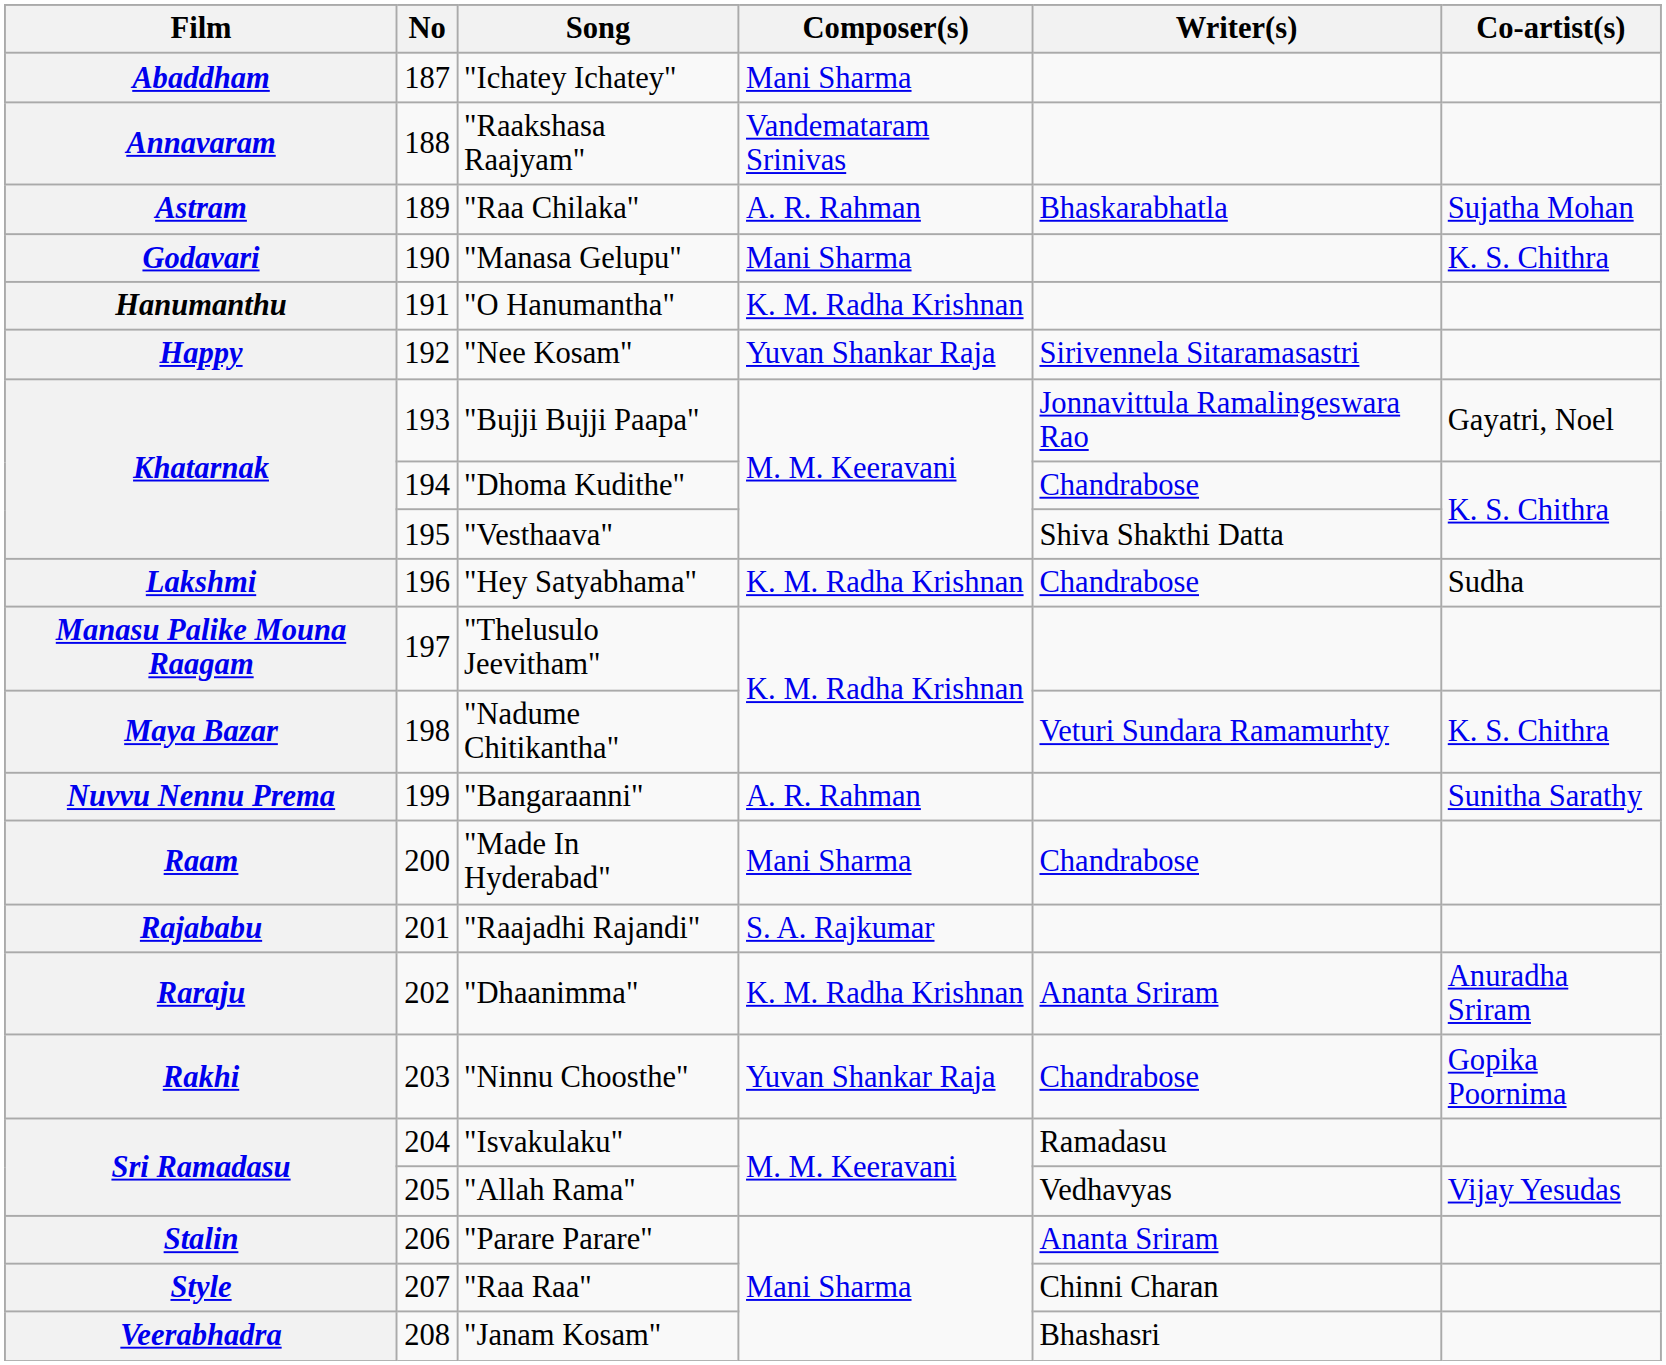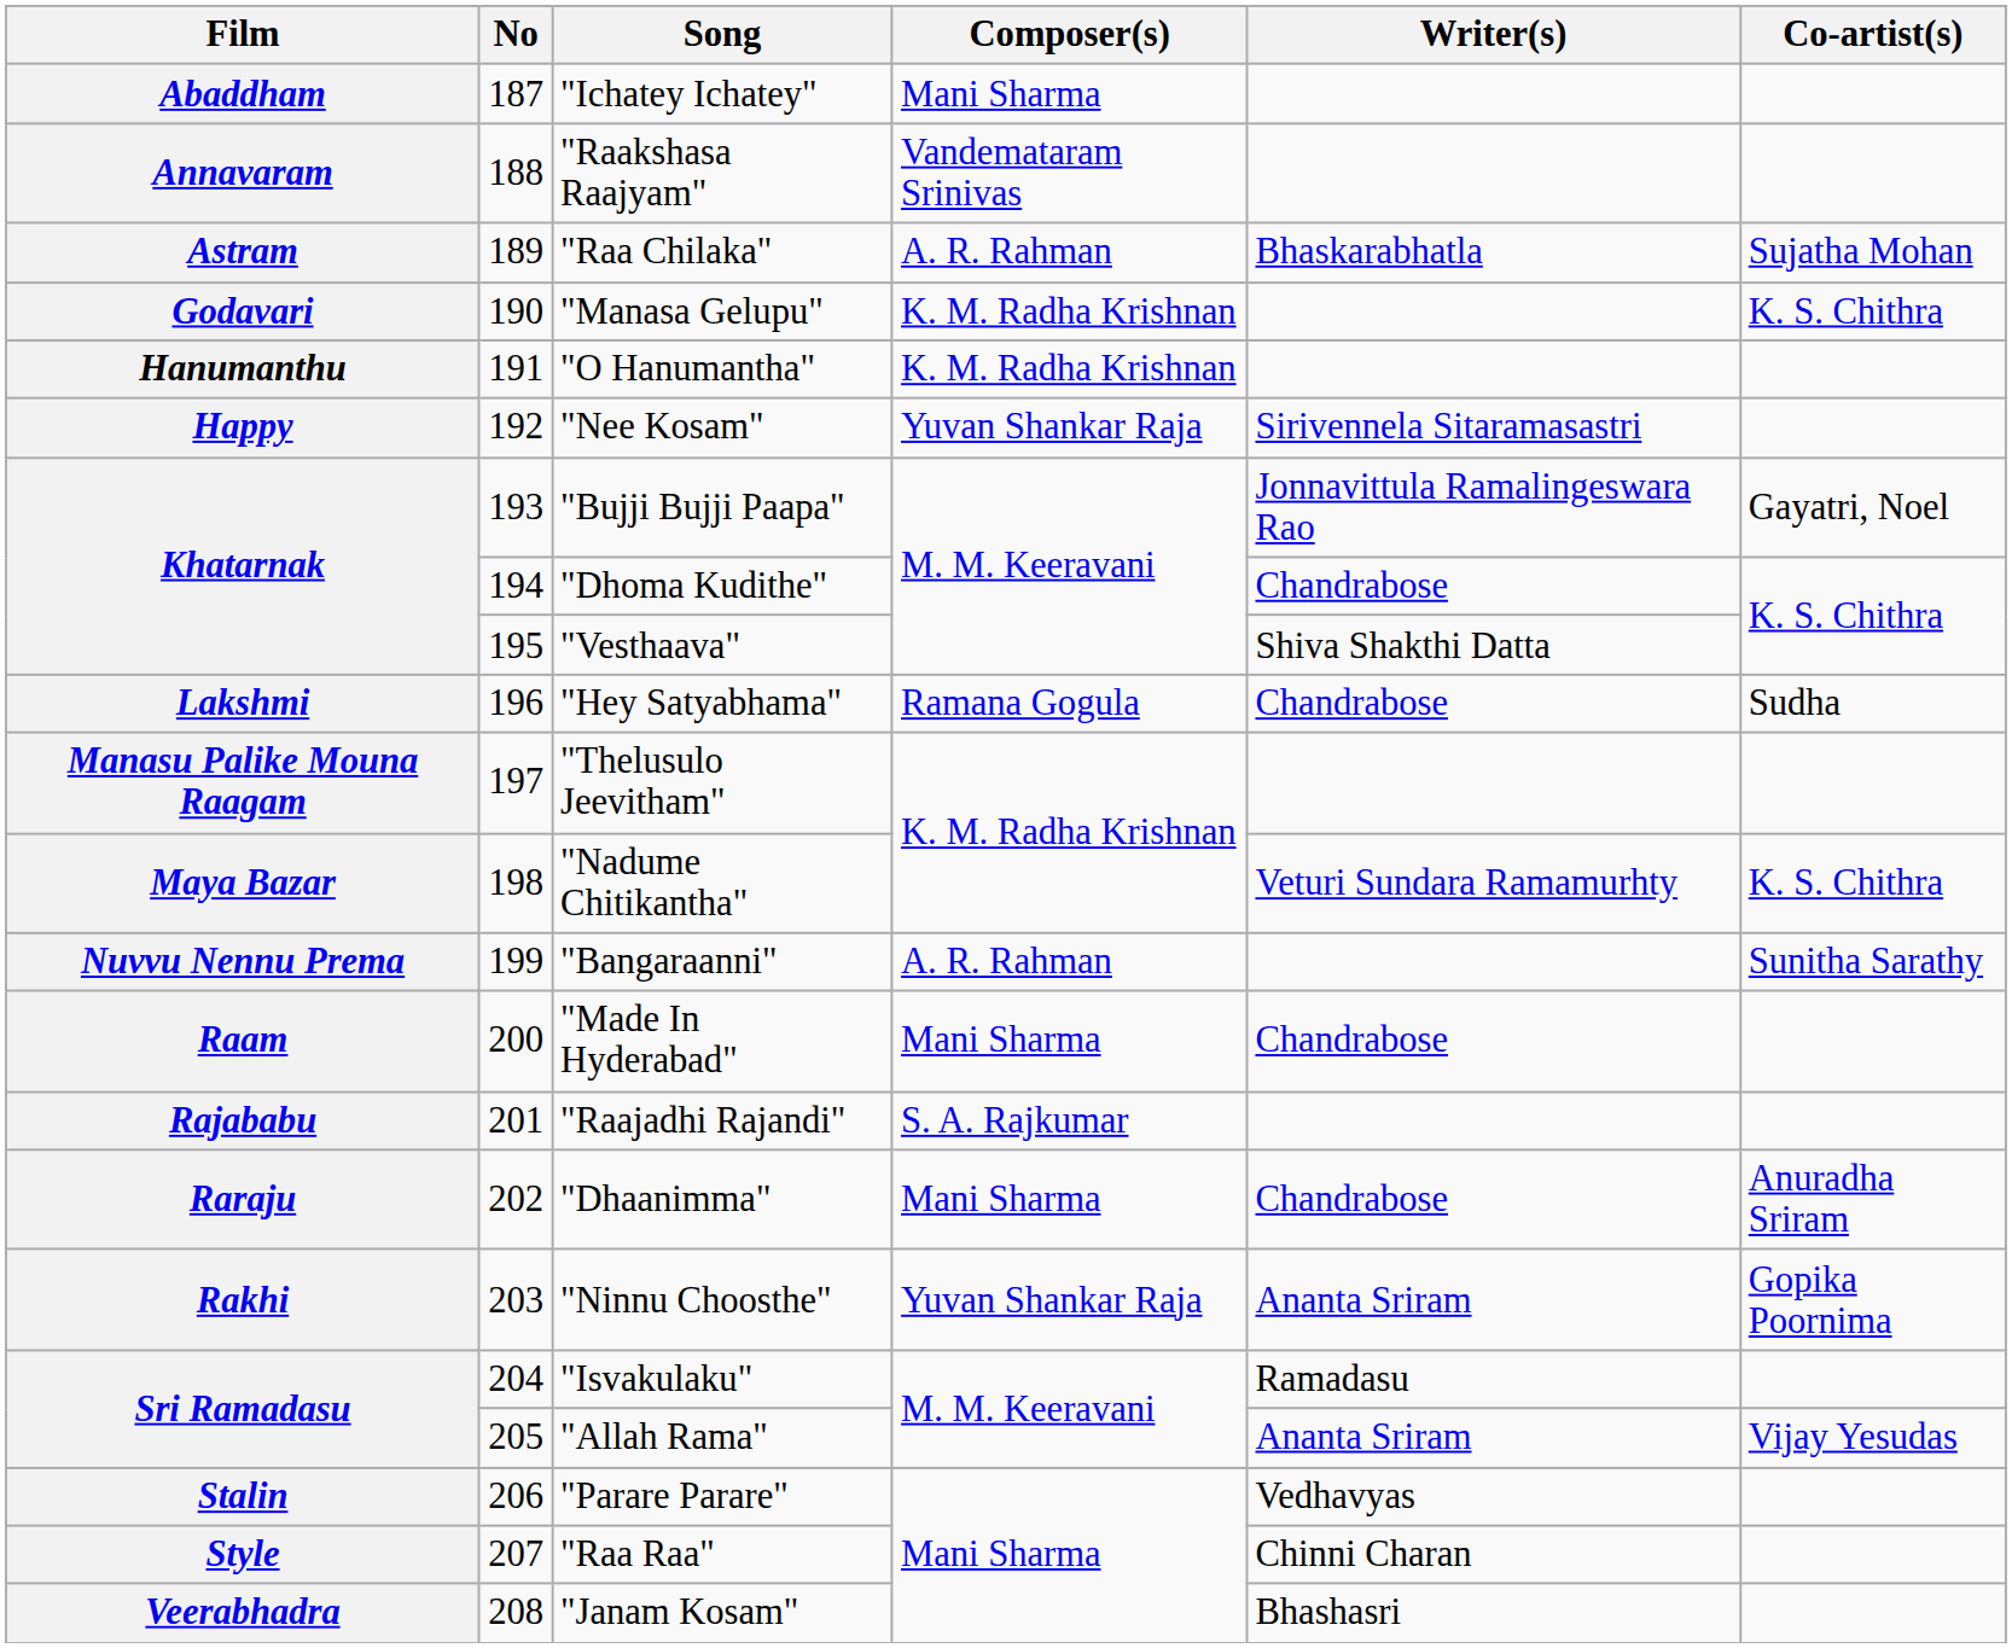"Manasa Gelupu" | Composer(s): Mani Sharma -> K. M. Radha Krishnan
"Hey Satyabhama" | Composer(s): K. M. Radha Krishnan -> Ramana Gogula
"Dhaanimma" | Composer(s): K. M. Radha Krishnan -> Mani Sharma
"Dhaanimma" | Writer(s): Ananta Sriram -> Chandrabose
"Ninnu Choosthe" | Writer(s): Chandrabose -> Ananta Sriram
"Allah Rama" | Writer(s): Vedhavyas -> Ananta Sriram
"Parare Parare" | Writer(s): Ananta Sriram -> Vedhavyas
